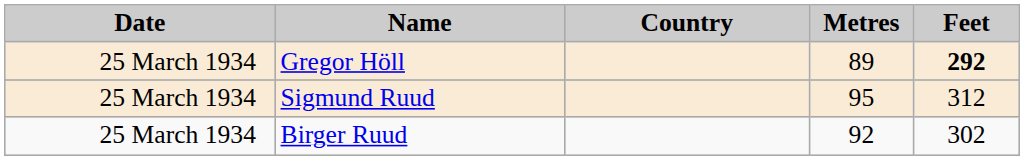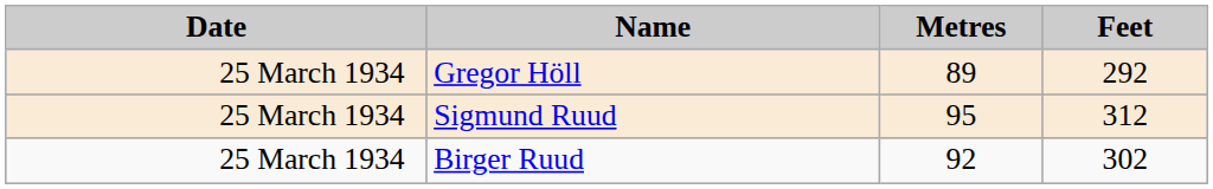- column: Country
Gregor Höll | Feet: bold -> normal
